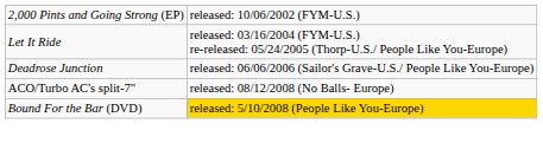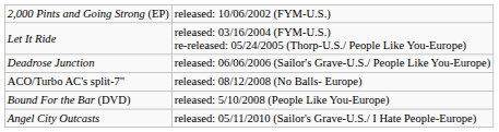Bound For the Bar (DVD) | column 2: gold background -> no background
+ row: Angel City Outcasts | released: 05/11/2010 (Sailor's Grave-U.S./ I Hate People-Europe)
